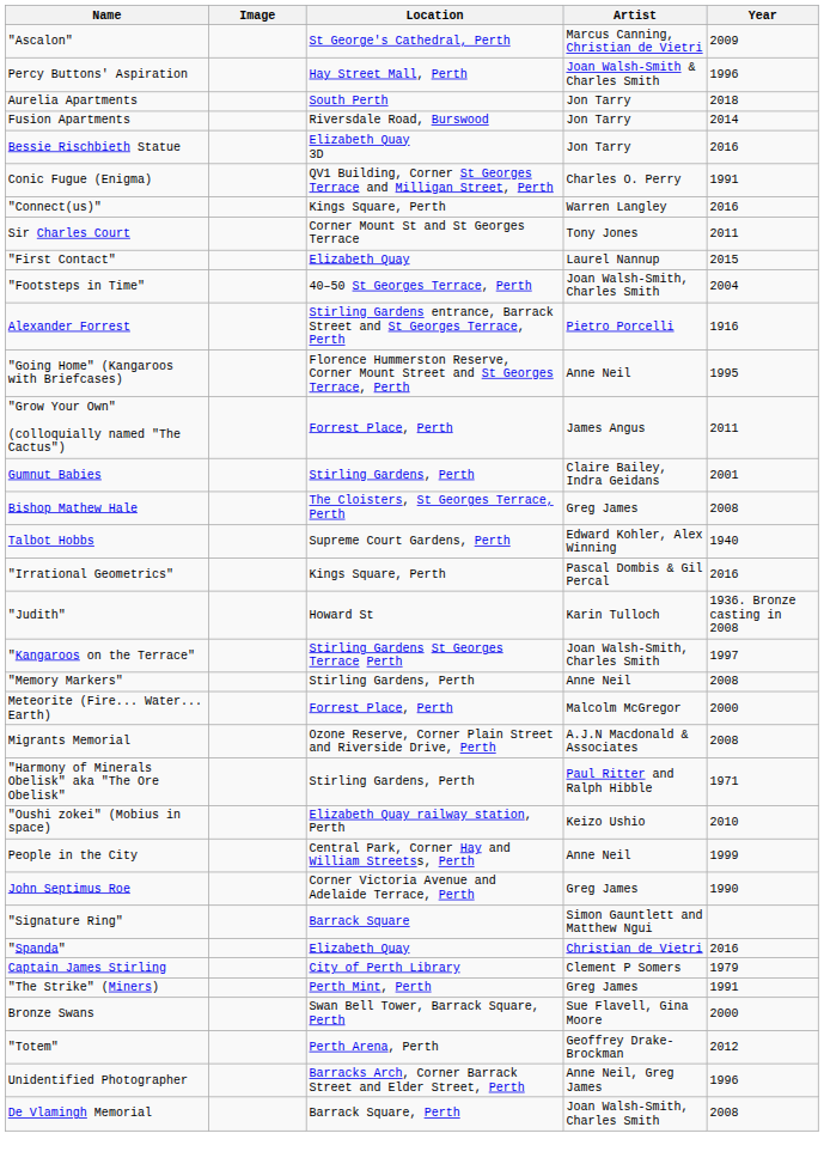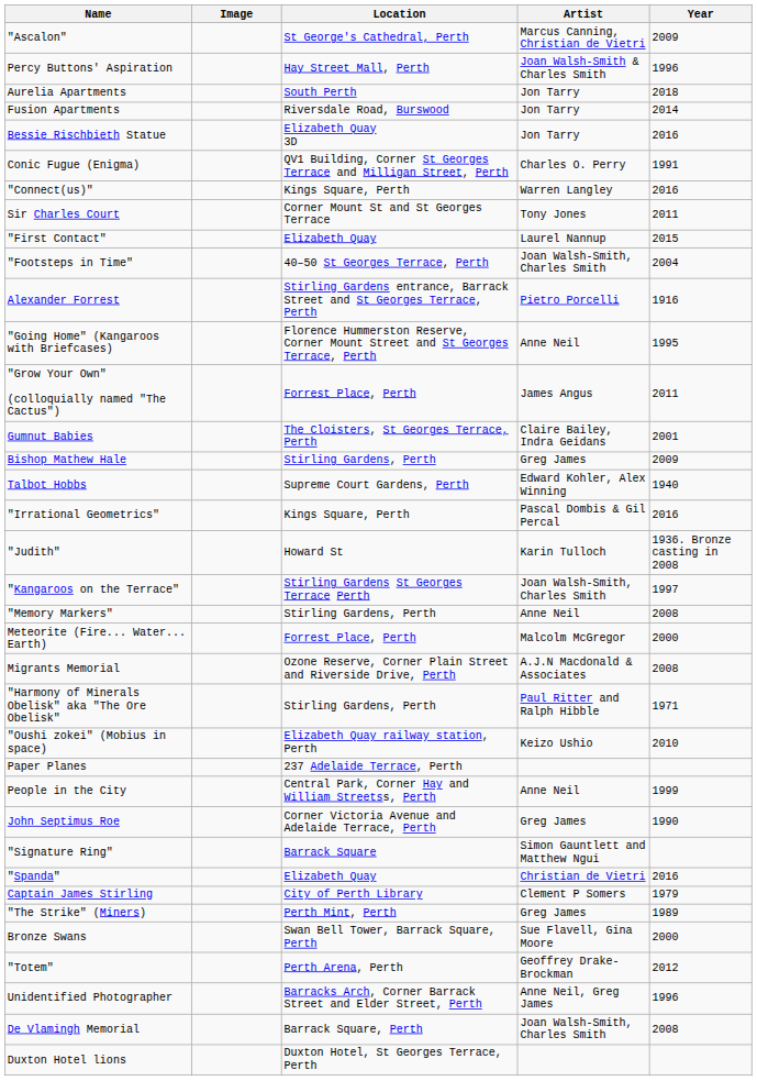Gumnut Babies | Location: Stirling Gardens, Perth -> The Cloisters, St Georges Terrace, Perth
Bishop Mathew Hale | Location: The Cloisters, St Georges Terrace, Perth -> Stirling Gardens, Perth
Bishop Mathew Hale | Year: 2008 -> 2009
+ row: Paper Planes | 237 Adelaide Terrace, Perth
"The Strike" (Miners) | Year: 1991 -> 1989
+ row: Duxton Hotel lions | Duxton Hotel, St Georges Terrace, Perth
